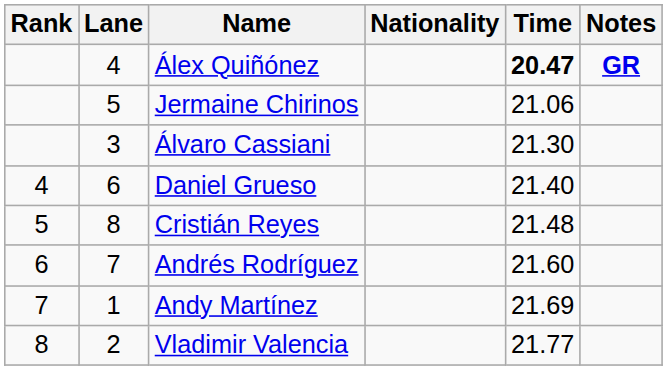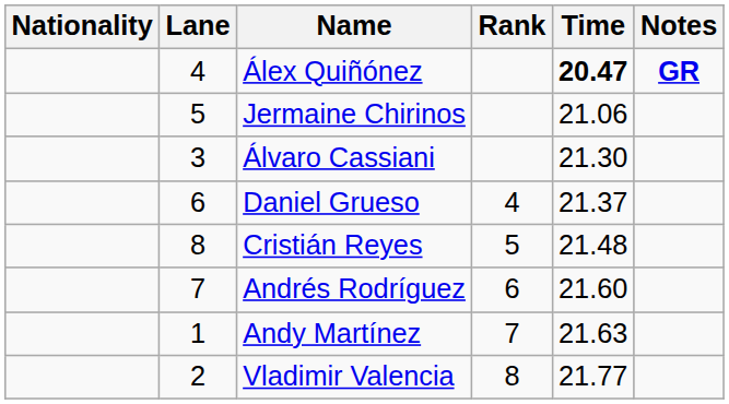columns swapped: Rank <-> Nationality
Daniel Grueso | Time: 21.40 -> 21.37
Andy Martínez | Time: 21.69 -> 21.63
